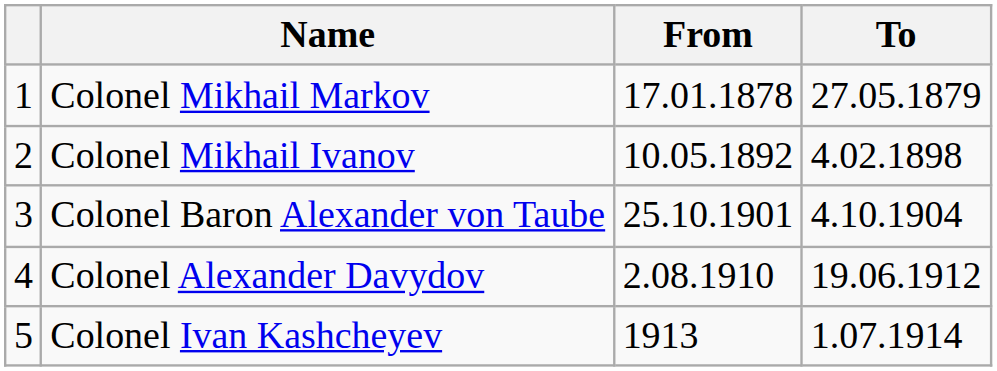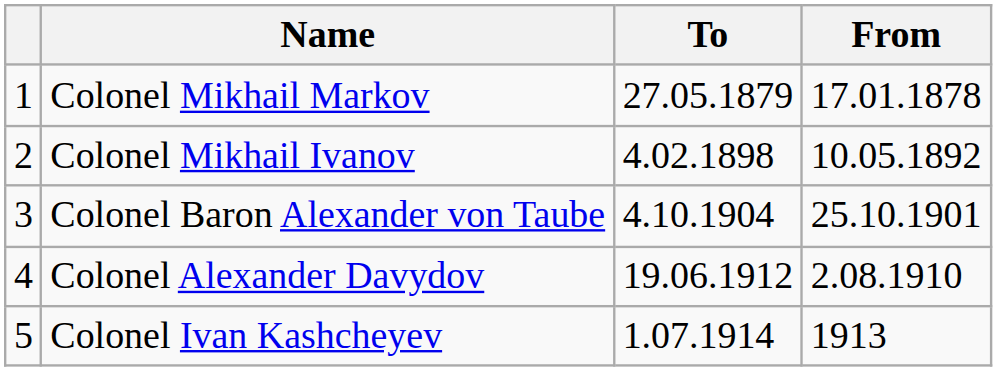columns swapped: From <-> To
